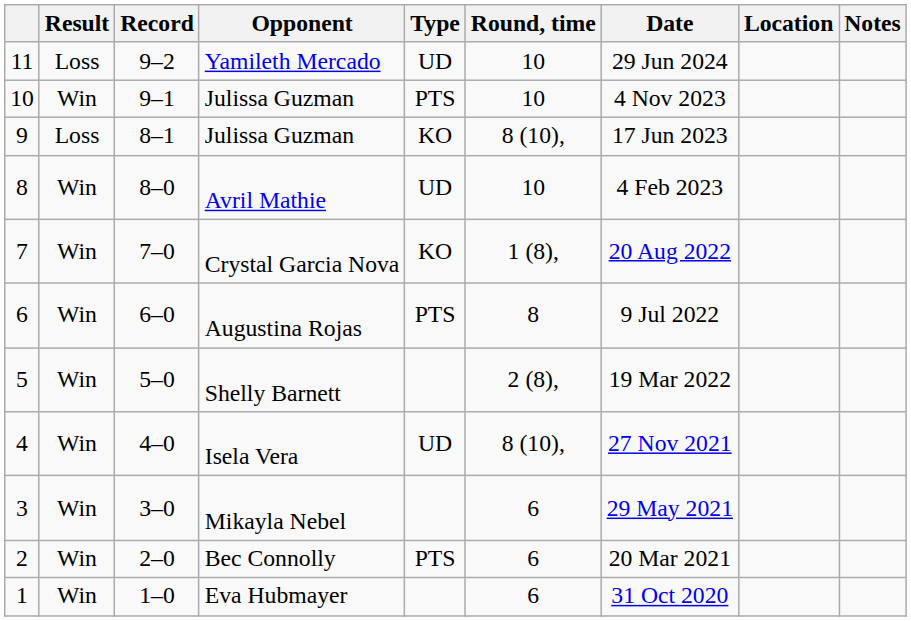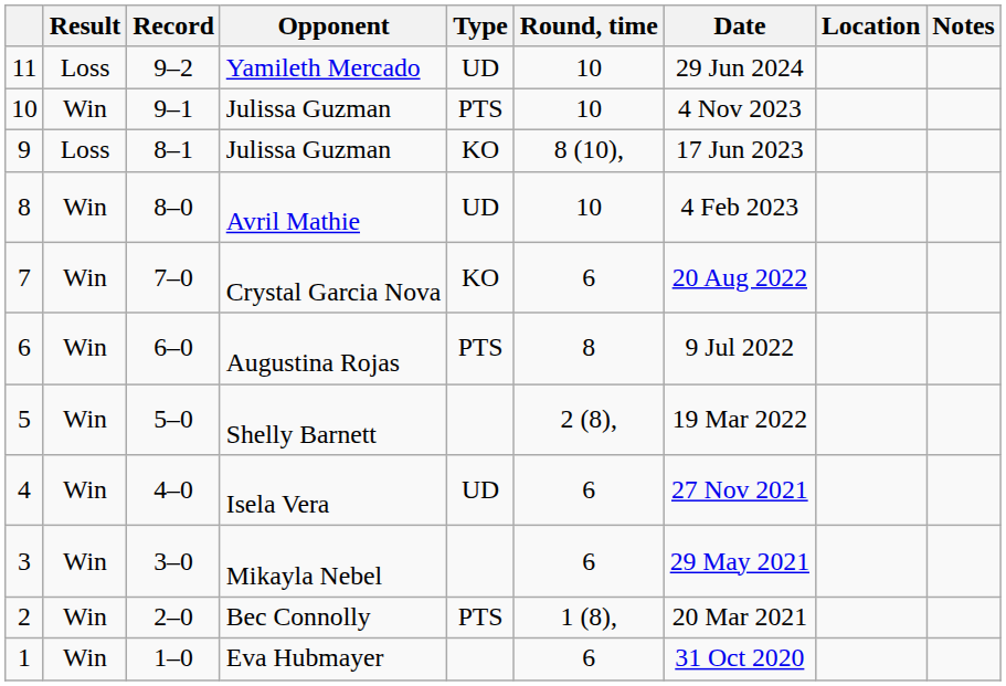Crystal Garcia Nova | Round, time: 1 (8), -> 6
Isela Vera | Round, time: 8 (10), -> 6
Bec Connolly | Round, time: 6 -> 1 (8),
